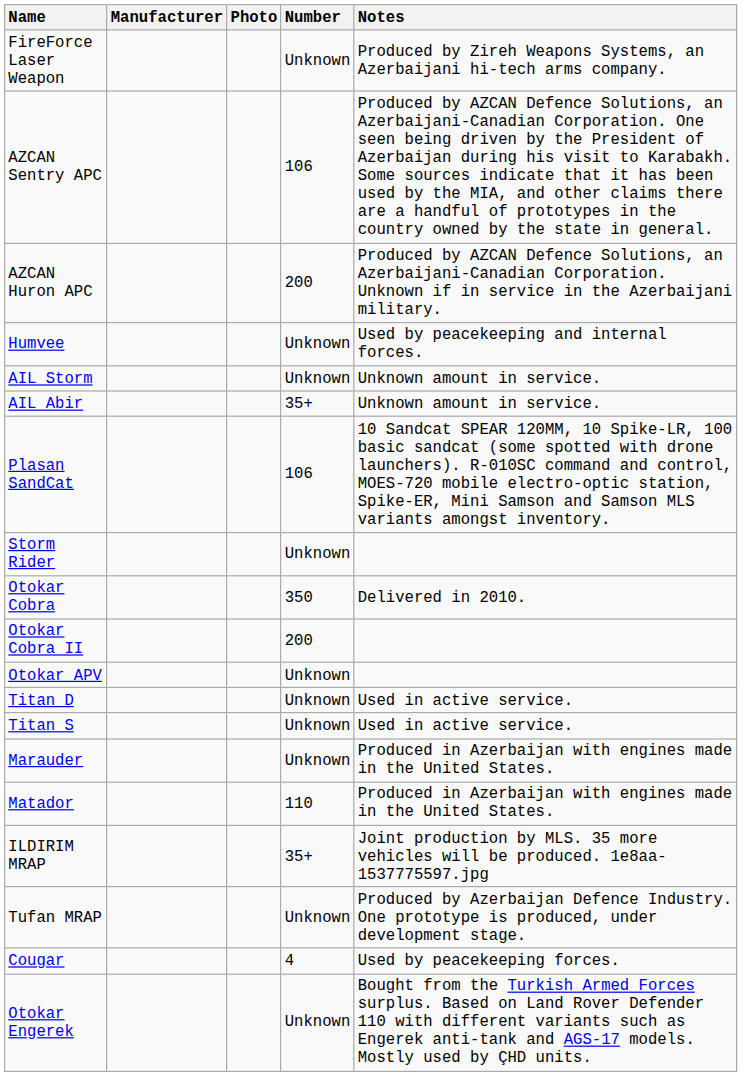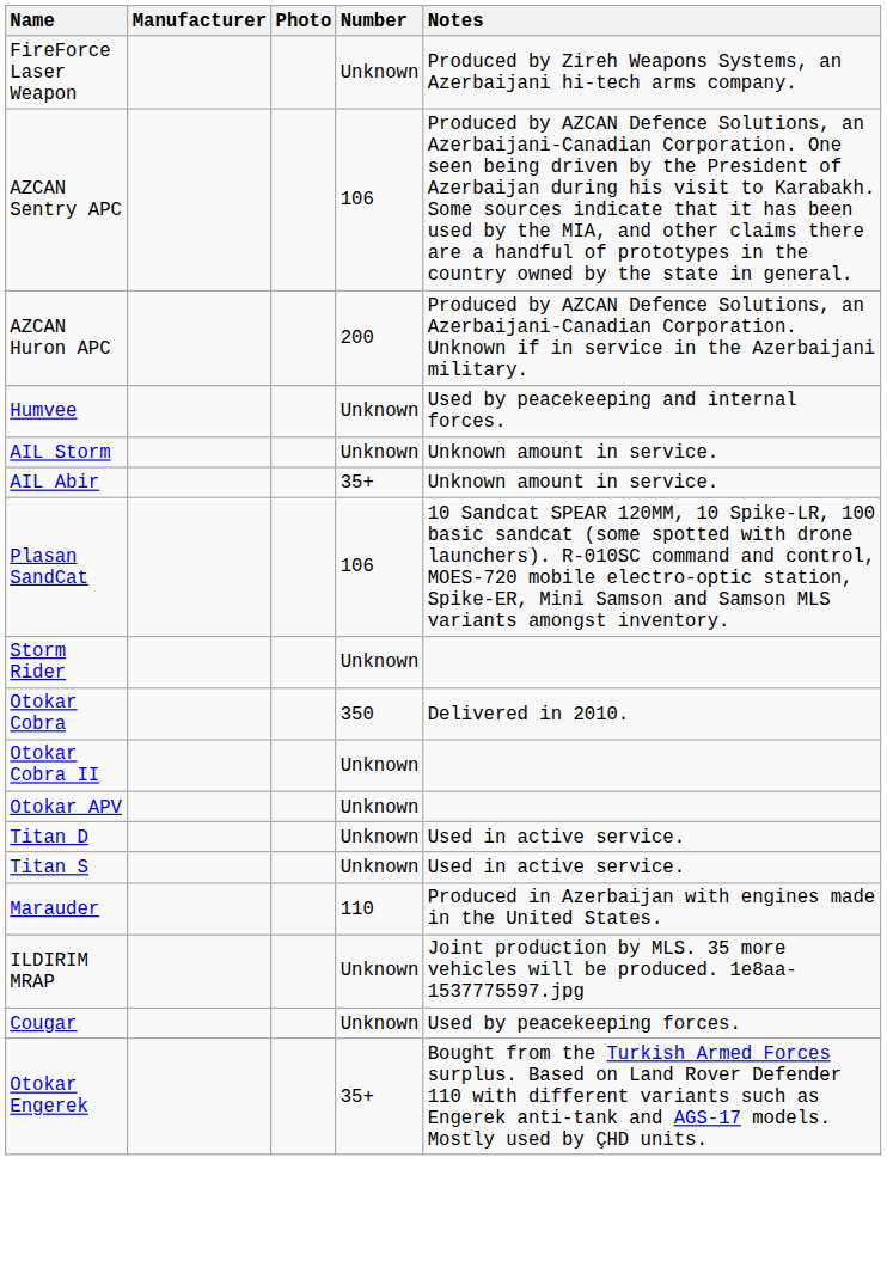Otokar Cobra II | Number: 200 -> Unknown
Marauder | Number: Unknown -> 110
- row: Matador | 110 | Produced in Azerbaijan with engines made in the United States.
ILDIRIM MRAP | Number: 35+ -> Unknown
- row: Tufan MRAP | Unknown | Produced by Azerbaijan Defence Industry. One prototype is produced, under development stage.
Cougar | Number: 4 -> Unknown
Otokar Engerek | Number: Unknown -> 35+
